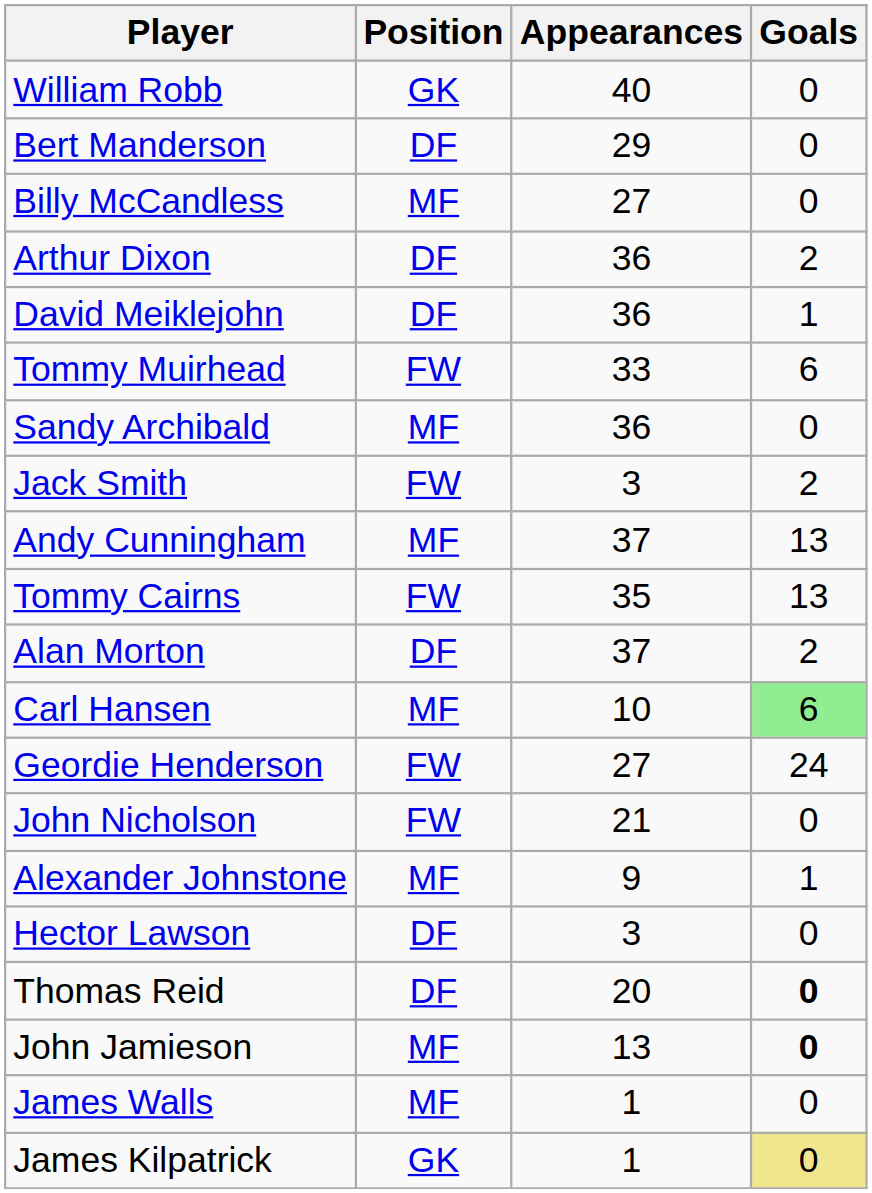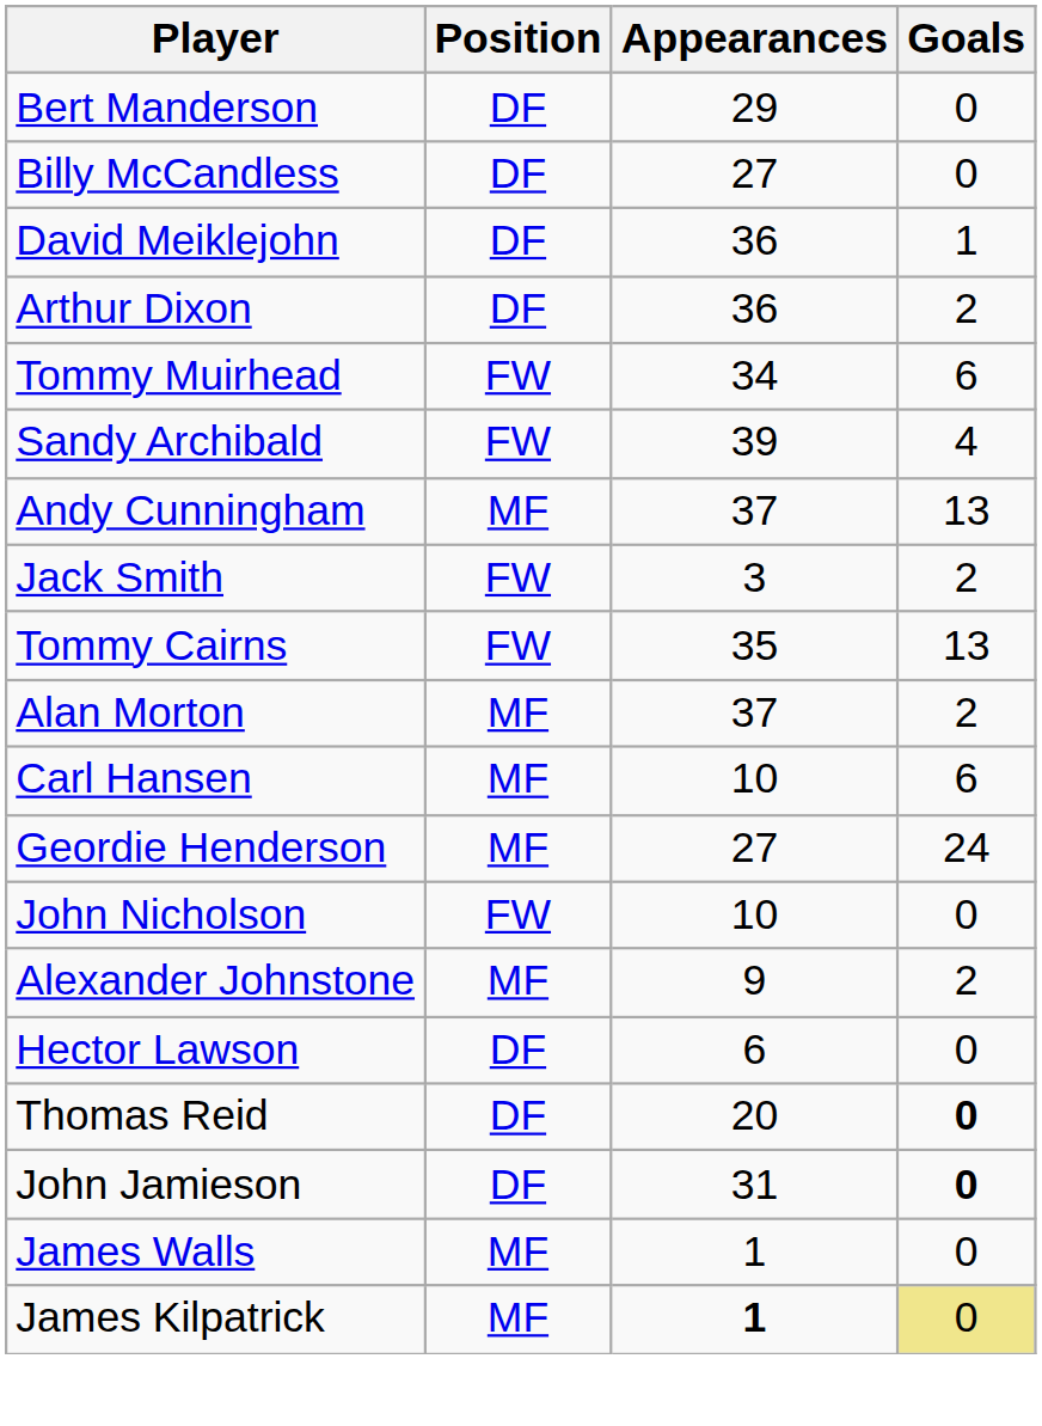- row: William Robb | GK | 40 | 0
Billy McCandless | Position: MF -> DF
rows swapped: David Meiklejohn <-> Arthur Dixon
Tommy Muirhead | Appearances: 33 -> 34
Sandy Archibald | Position: MF -> FW
Sandy Archibald | Appearances: 36 -> 39
Sandy Archibald | Goals: 0 -> 4
rows swapped: Andy Cunningham <-> Jack Smith
Alan Morton | Position: DF -> MF
Carl Hansen | Goals: lightgreen background -> no background
Geordie Henderson | Position: FW -> MF
John Nicholson | Appearances: 21 -> 10
Alexander Johnstone | Goals: 1 -> 2
Hector Lawson | Appearances: 3 -> 6
John Jamieson | Position: MF -> DF
John Jamieson | Appearances: 13 -> 31
James Kilpatrick | Position: GK -> MF
James Kilpatrick | Appearances: normal -> bold
